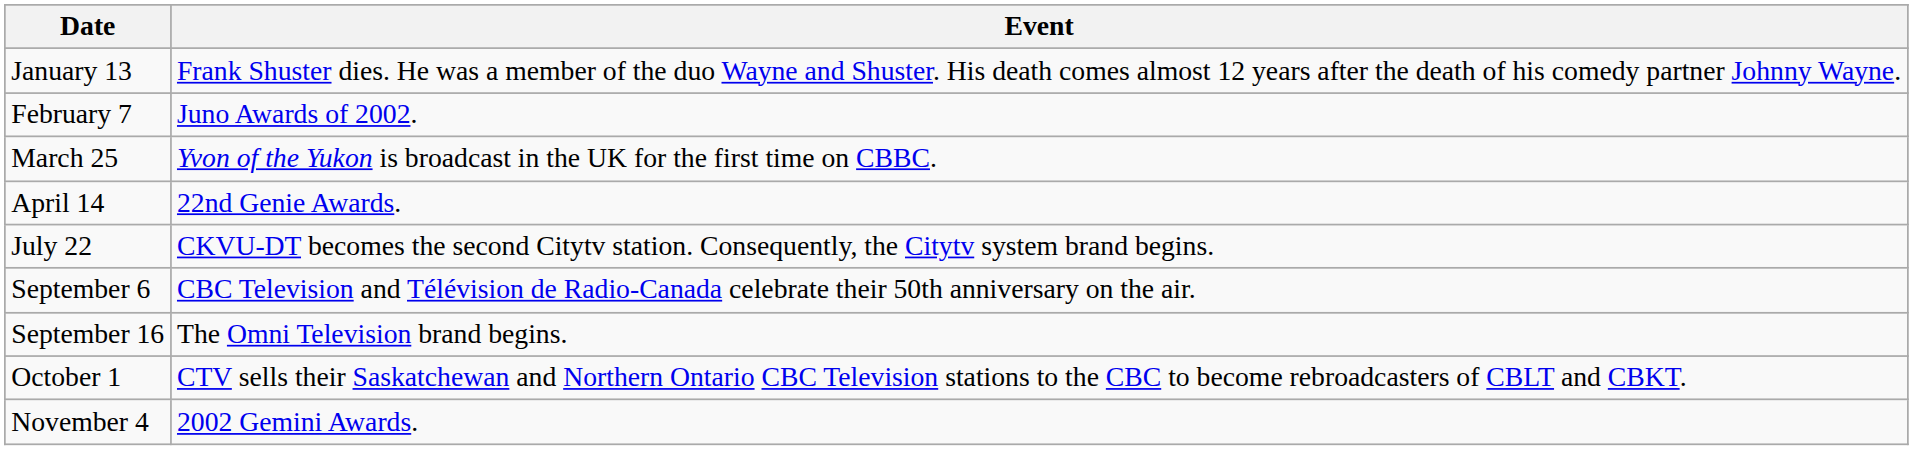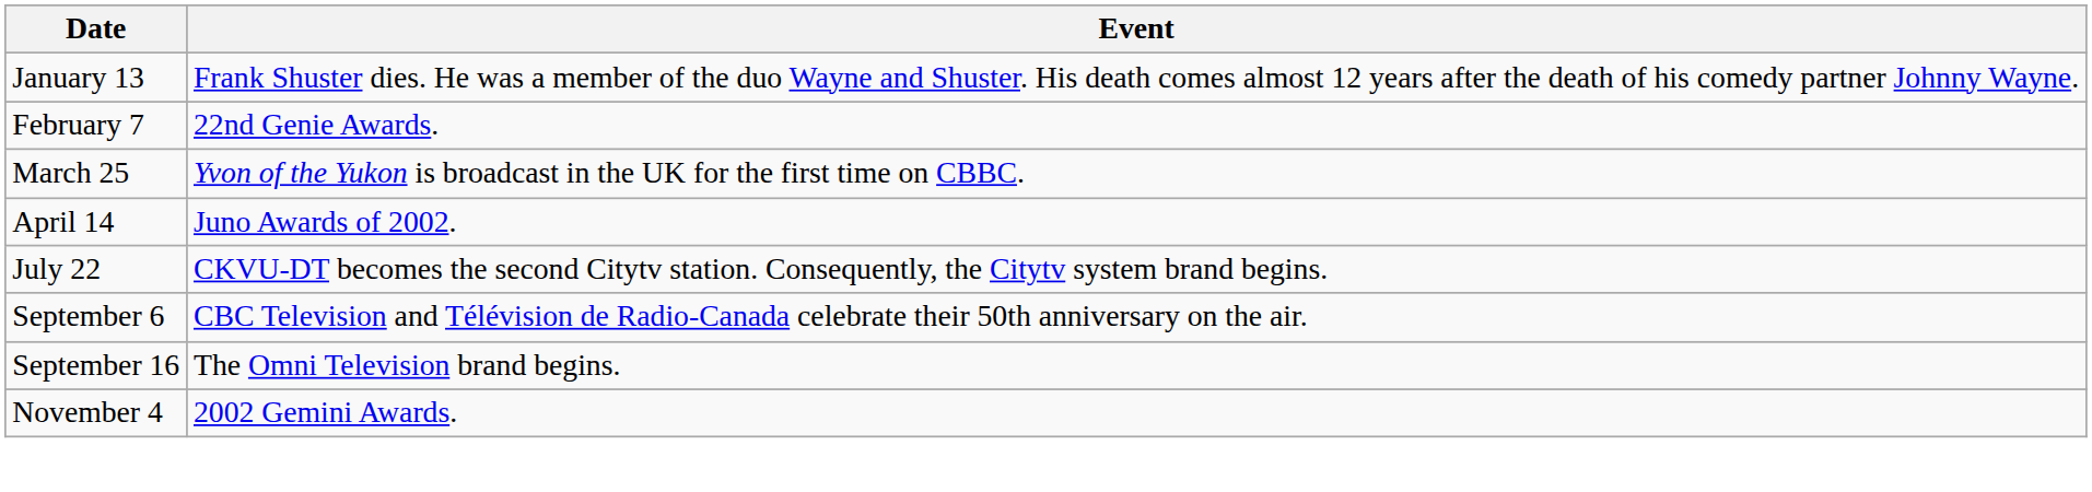February 7 | Event: Juno Awards of 2002. -> 22nd Genie Awards.
April 14 | Event: 22nd Genie Awards. -> Juno Awards of 2002.
- row: October 1 | CTV sells their Saskatchewan and Northern Ontario CBC Television stations to the CBC to become rebroadcasters of CBLT and CBKT.
